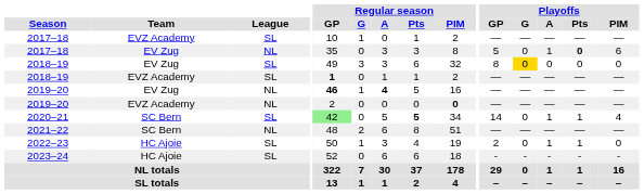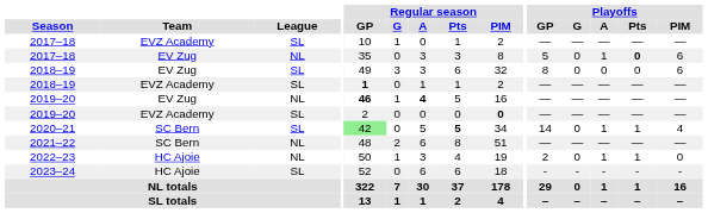2018–19 / EV Zug | Playoffs / G: gold background -> no background
2018–19 / EV Zug | Playoffs / PIM: 0 -> 6
2019–20 / EVZ Academy | League: NL -> SL
2022–23 | League: SL -> NL
